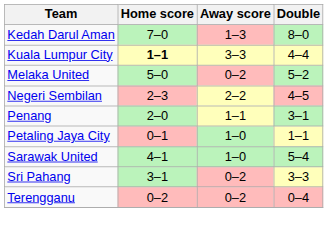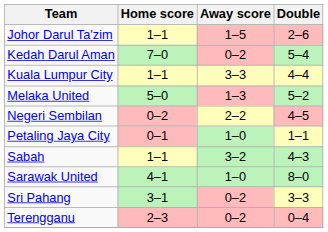+ row: Johor Darul Ta'zim | 1–1 | 1–5 | 2–6
Kedah Darul Aman | Away score: 1–3 -> 0–2
Kedah Darul Aman | Double: 8–0 -> 5–4
Kuala Lumpur City | Home score: bold -> normal
Melaka United | Away score: 0–2 -> 1–3
Negeri Sembilan | Home score: 2–3 -> 0–2
- row: Penang | 2–0 | 1–1 | 3–1
+ row: Sabah | 1–1 | 3–2 | 4–3
Sarawak United | Double: 5–4 -> 8–0
Terengganu | Home score: 0–2 -> 2–3
